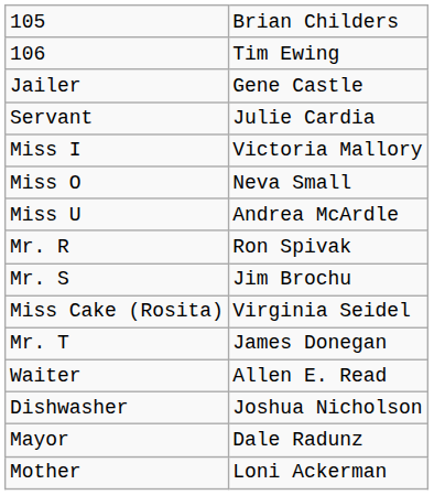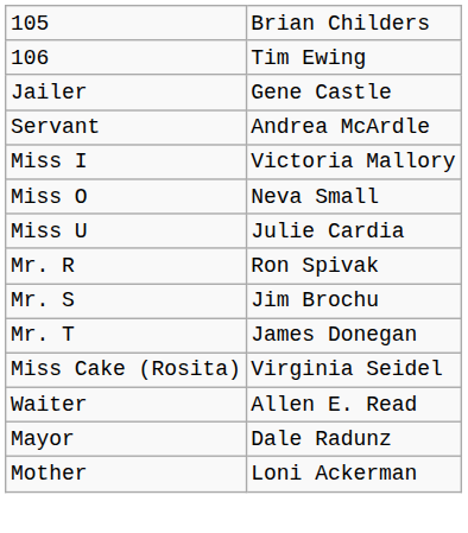Servant | column 2: Julie Cardia -> Andrea McArdle
Miss U | column 2: Andrea McArdle -> Julie Cardia
rows swapped: Mr. T <-> Miss Cake (Rosita)
- row: Dishwasher | Joshua Nicholson
